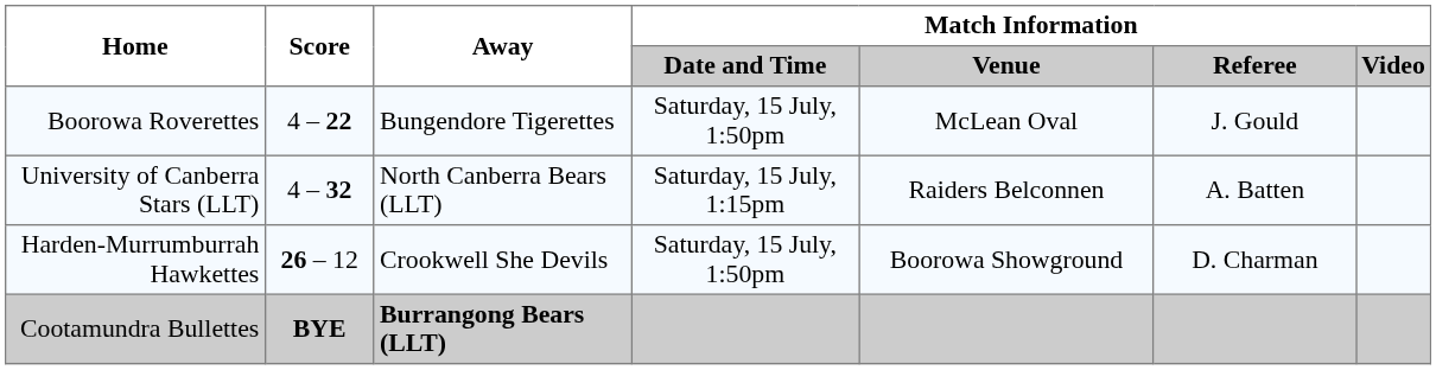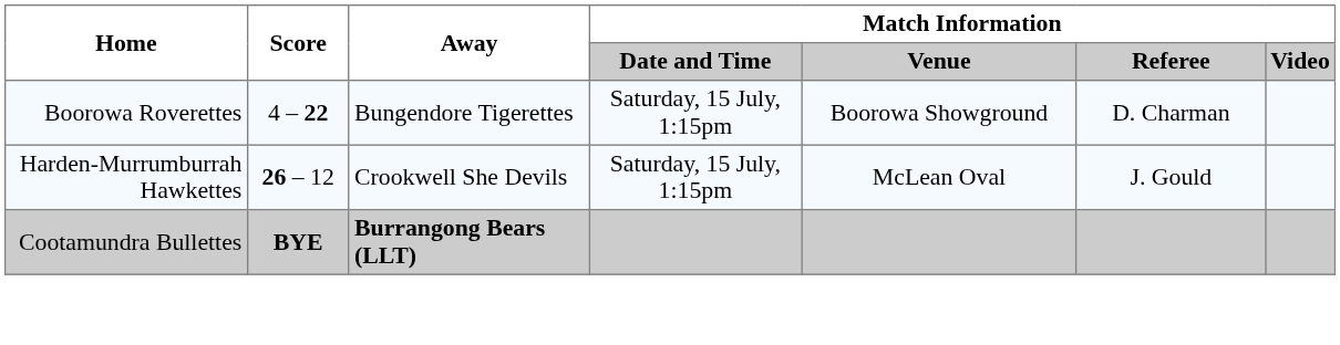Boorowa Roverettes | Match Information / Date and Time: Saturday, 15 July, 1:50pm -> Saturday, 15 July, 1:15pm
Boorowa Roverettes | Match Information / Venue: McLean Oval -> Boorowa Showground
Boorowa Roverettes | Match Information / Referee: J. Gould -> D. Charman
- row: University of Canberra Stars (LLT) | 4 – 32 | North Canberra Bears (LLT) | Saturday, 15 July, 1:15pm | Raiders Belconnen | A. Batten
Harden-Murrumburrah Hawkettes | Match Information / Date and Time: Saturday, 15 July, 1:50pm -> Saturday, 15 July, 1:15pm
Harden-Murrumburrah Hawkettes | Match Information / Venue: Boorowa Showground -> McLean Oval
Harden-Murrumburrah Hawkettes | Match Information / Referee: D. Charman -> J. Gould
